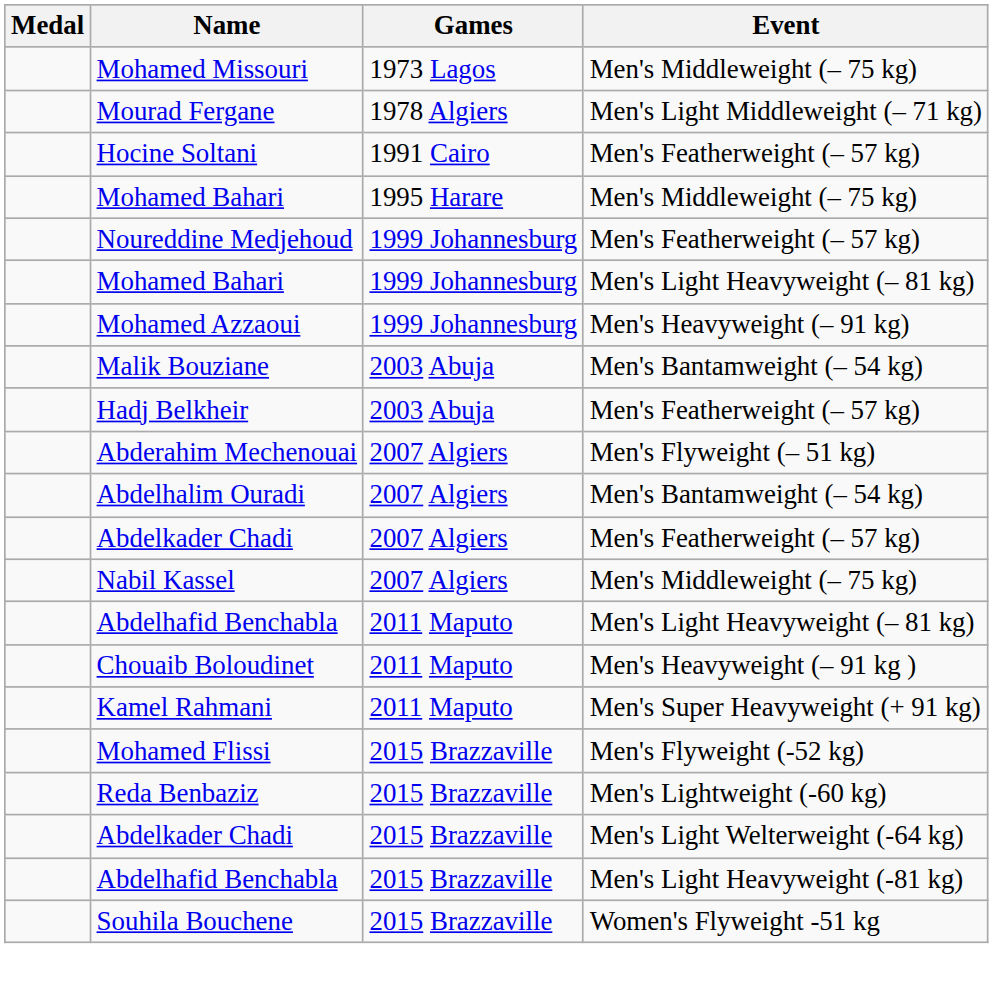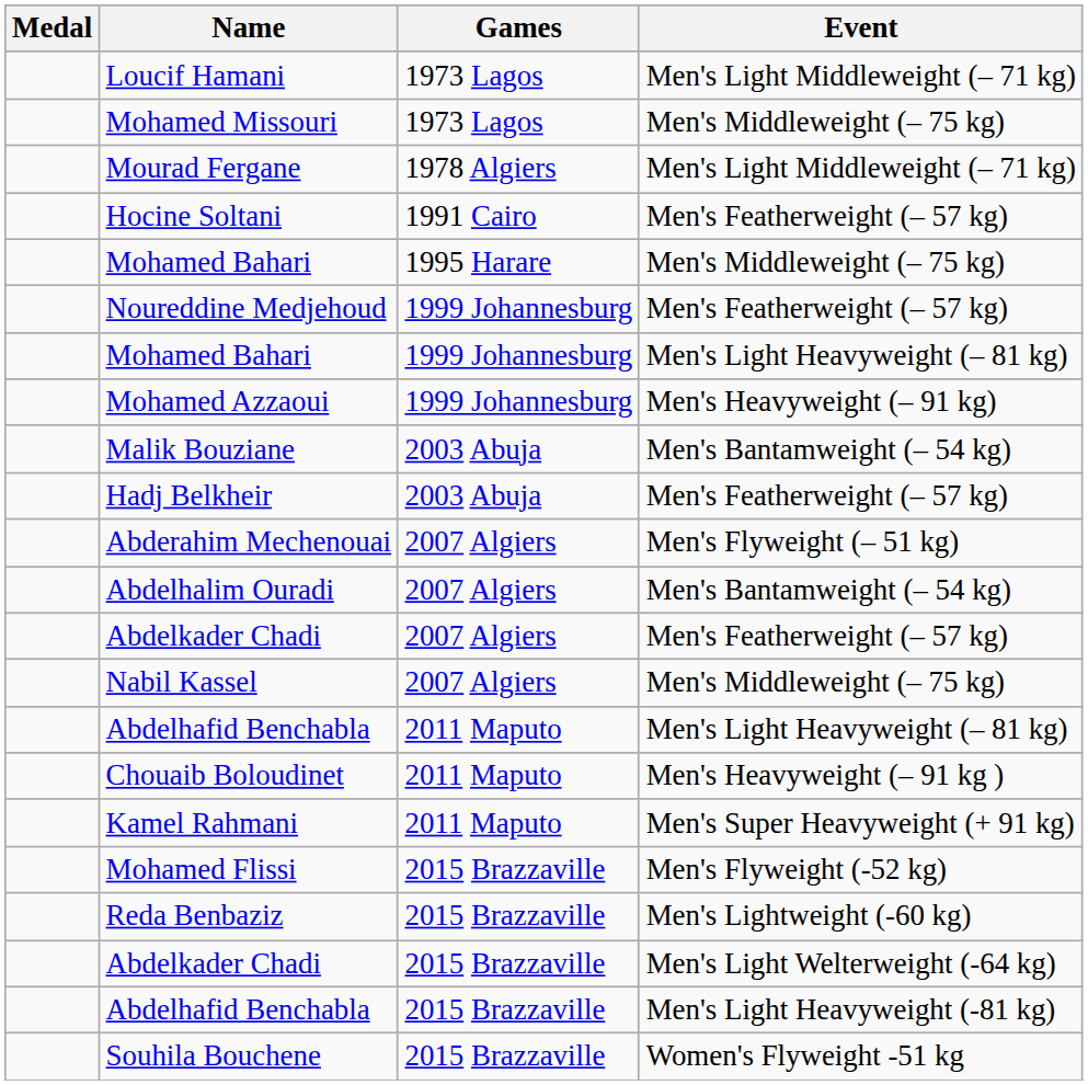+ row: Loucif Hamani | 1973 Lagos | Men's Light Middleweight (– 71 kg)
